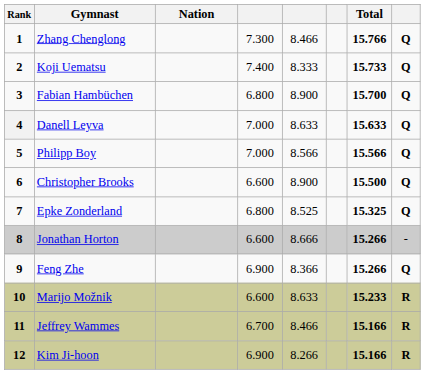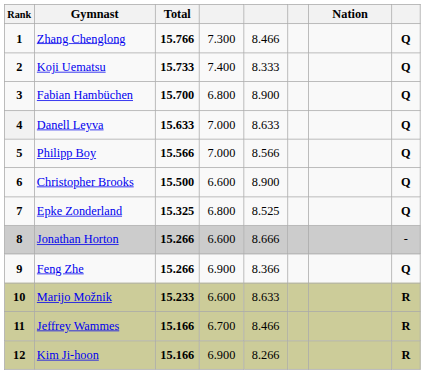columns swapped: Nation <-> Total
